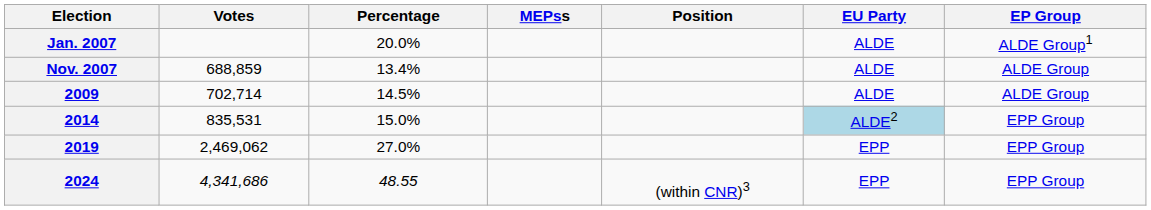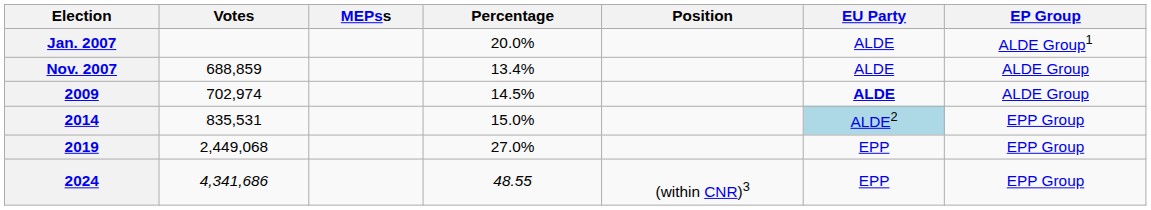columns swapped: Percentage <-> MEPss
2009 | Votes: 702,714 -> 702,974
2009 | EU Party: normal -> bold
2019 | Votes: 2,469,062 -> 2,449,068
